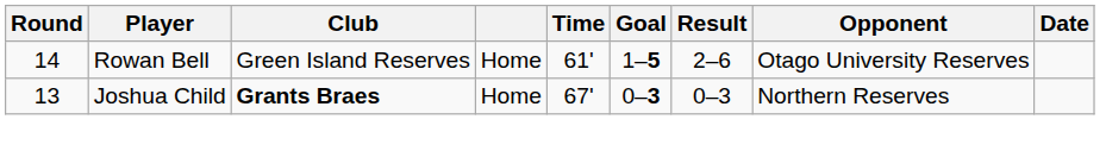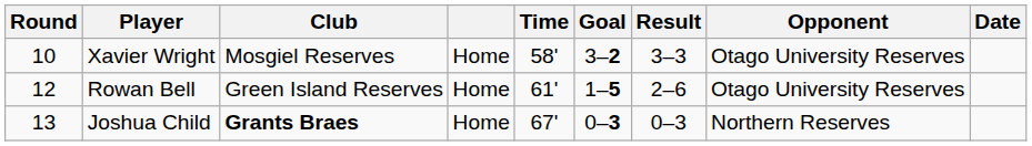+ row: 10 | Xavier Wright | Mosgiel Reserves | Home | 58' | 3–2 | 3–3 | Otago University Reserves
Rowan Bell | Round: 14 -> 12
